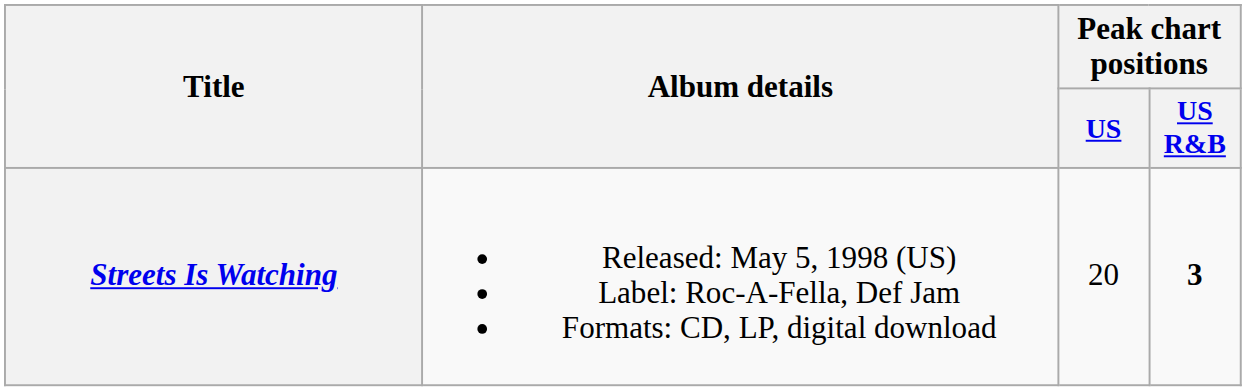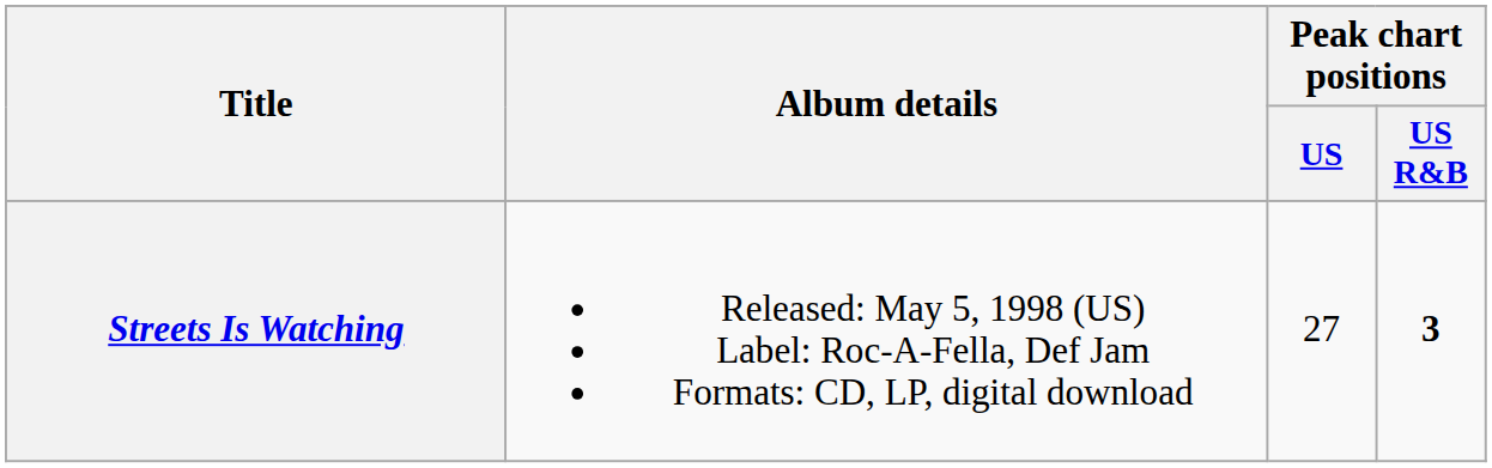Streets Is Watching | Peak chart positions / US: 20 -> 27
